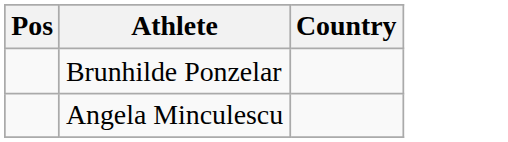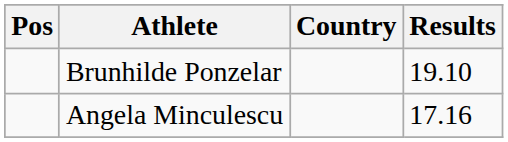+ column: Results | 19.10 | 17.16
